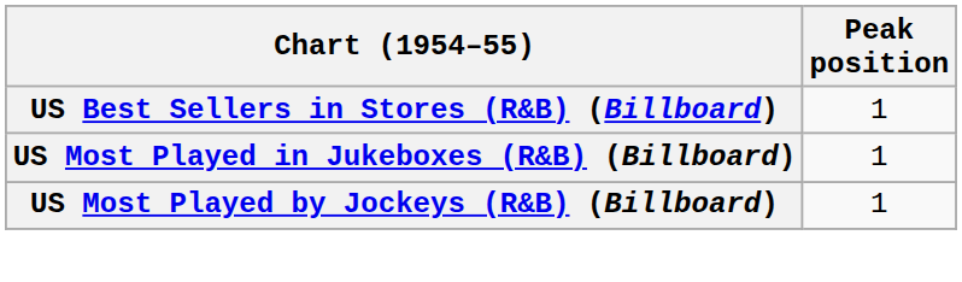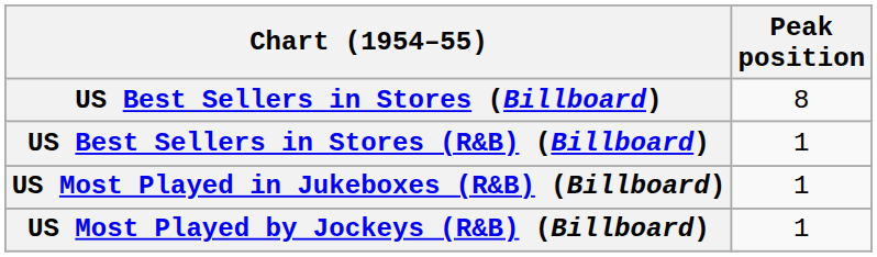+ row: US Best Sellers in Stores (Billboard) | 8
